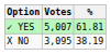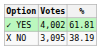✓ YES | Votes: 5,007 -> 4,002
